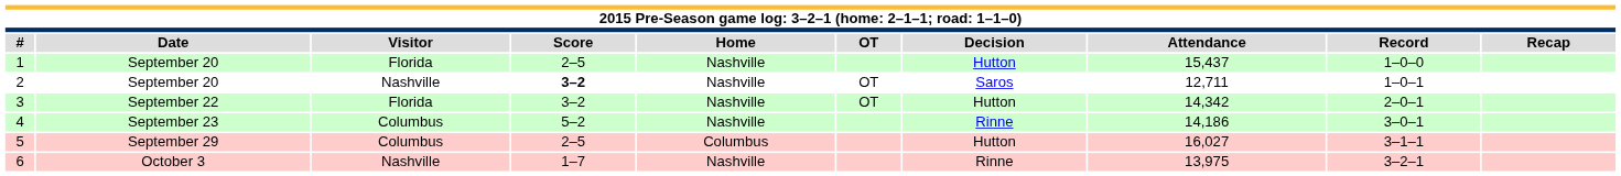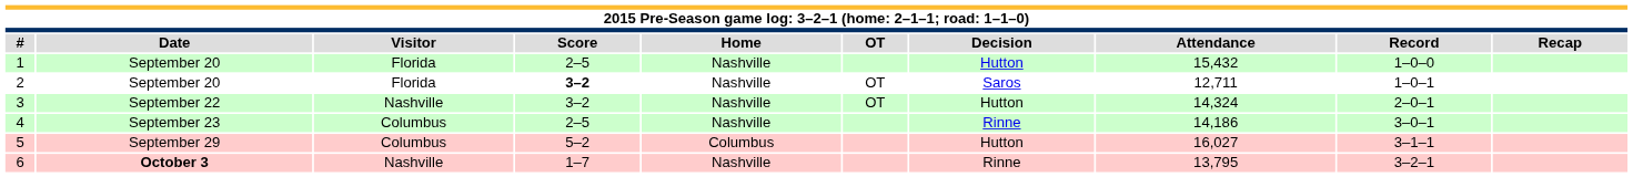1 | Attendance: 15,437 -> 15,432
2 | Visitor: Nashville -> Florida
3 | Visitor: Florida -> Nashville
3 | Attendance: 14,342 -> 14,324
4 | Score: 5–2 -> 2–5
5 | Score: 2–5 -> 5–2
6 | Date: normal -> bold
6 | Attendance: 13,975 -> 13,795
